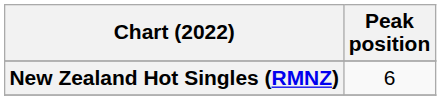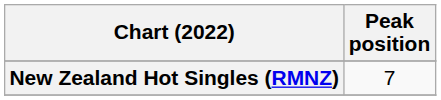New Zealand Hot Singles (RMNZ) | Peak position: 6 -> 7
